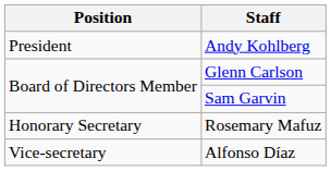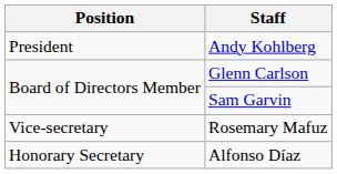Rosemary Mafuz | Position: Honorary Secretary -> Vice-secretary
Alfonso Díaz | Position: Vice-secretary -> Honorary Secretary
